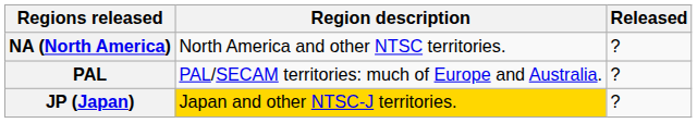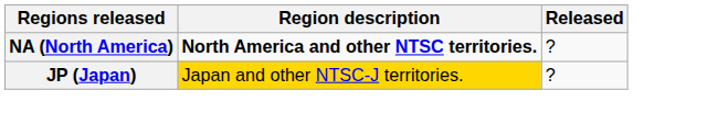NA (North America) | Region description: normal -> bold
- row: PAL | PAL/SECAM territories: much of Europe and Australia. | ?
